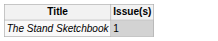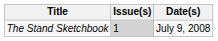+ column: Date(s) | July 9, 2008
